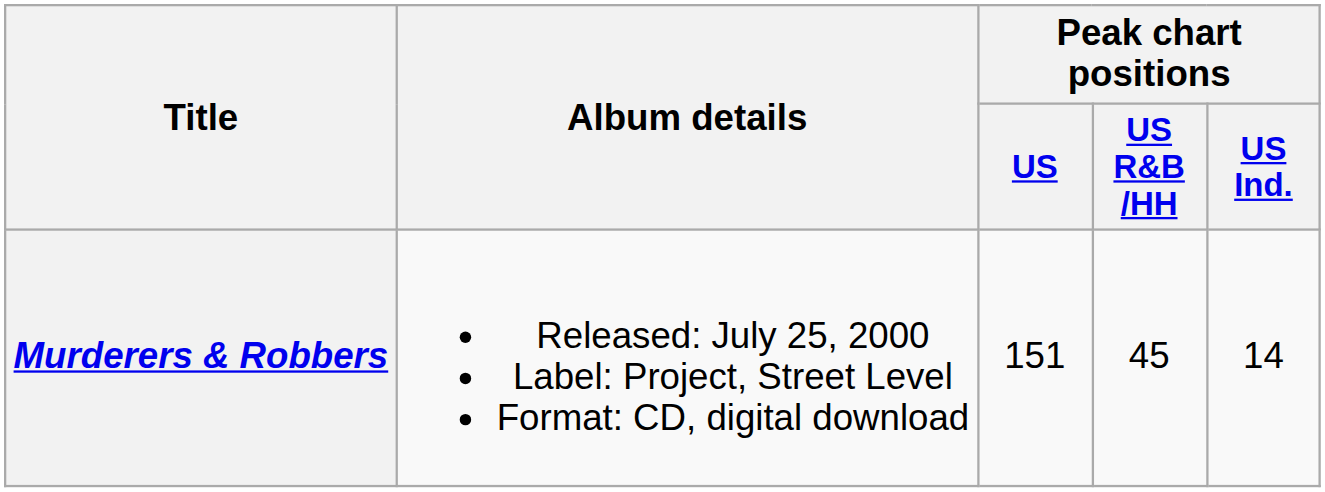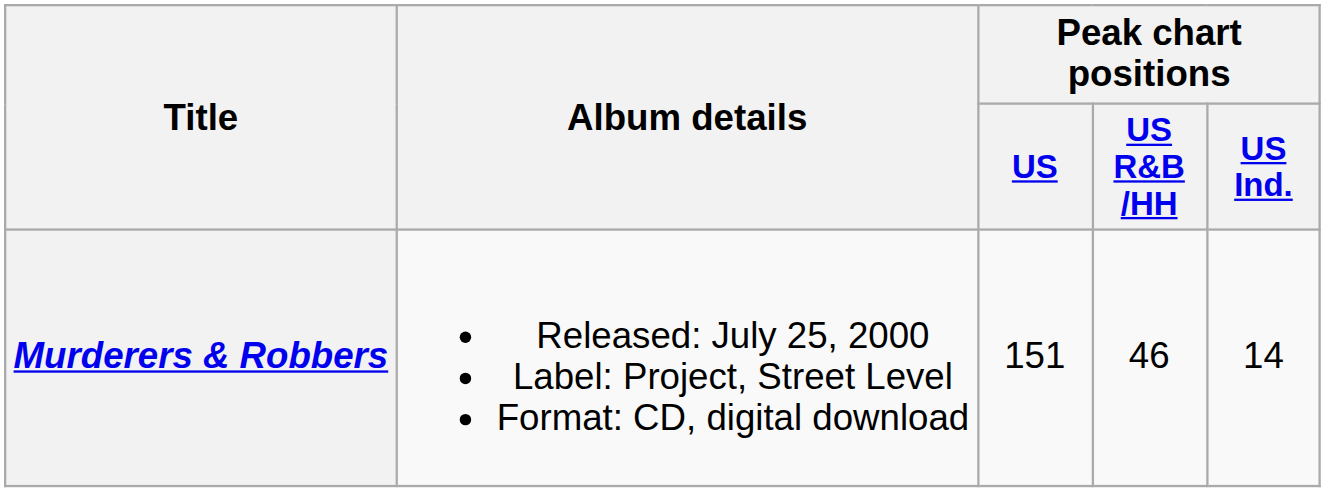Murderers & Robbers | Peak chart positions / US R&B /HH: 45 -> 46
